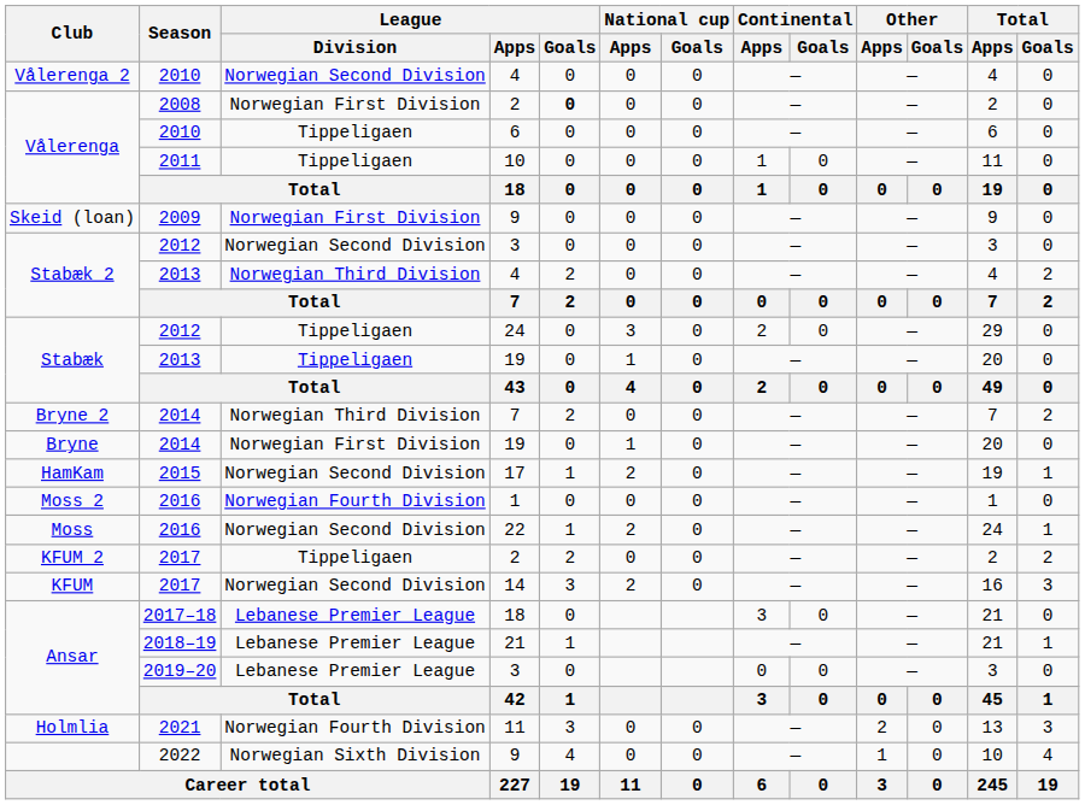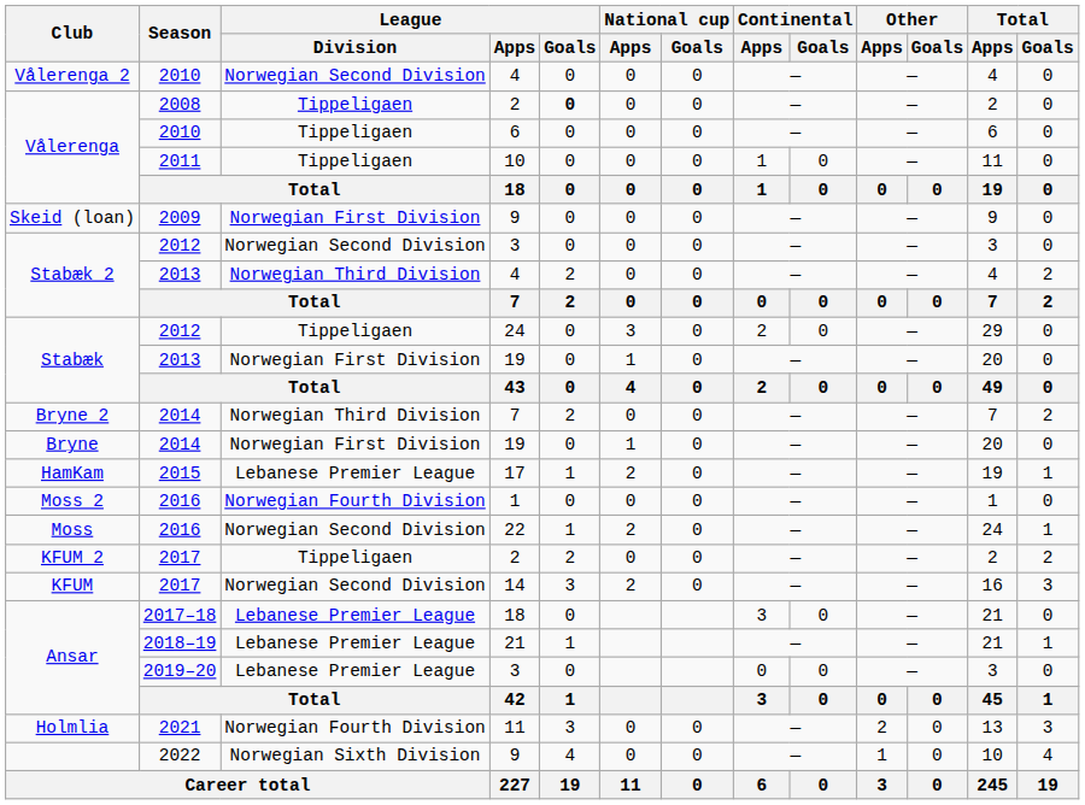Vålerenga / 2 | League / Division: Norwegian First Division -> Tippeligaen
Stabæk / 19 | League / Division: Tippeligaen -> Norwegian First Division
17 | League / Division: Norwegian Second Division -> Lebanese Premier League
